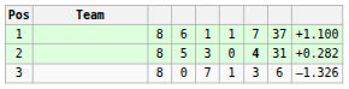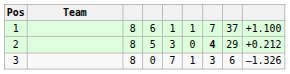2 | column 8: 31 -> 29
2 | column 9: +0.282 -> +0.212
